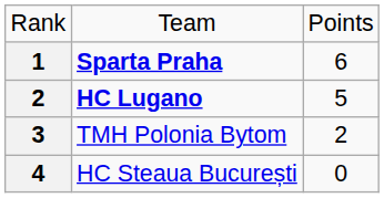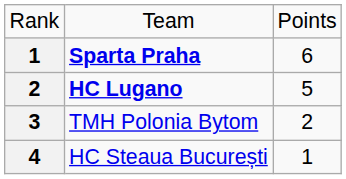HC Steaua București | column 3: 0 -> 1
